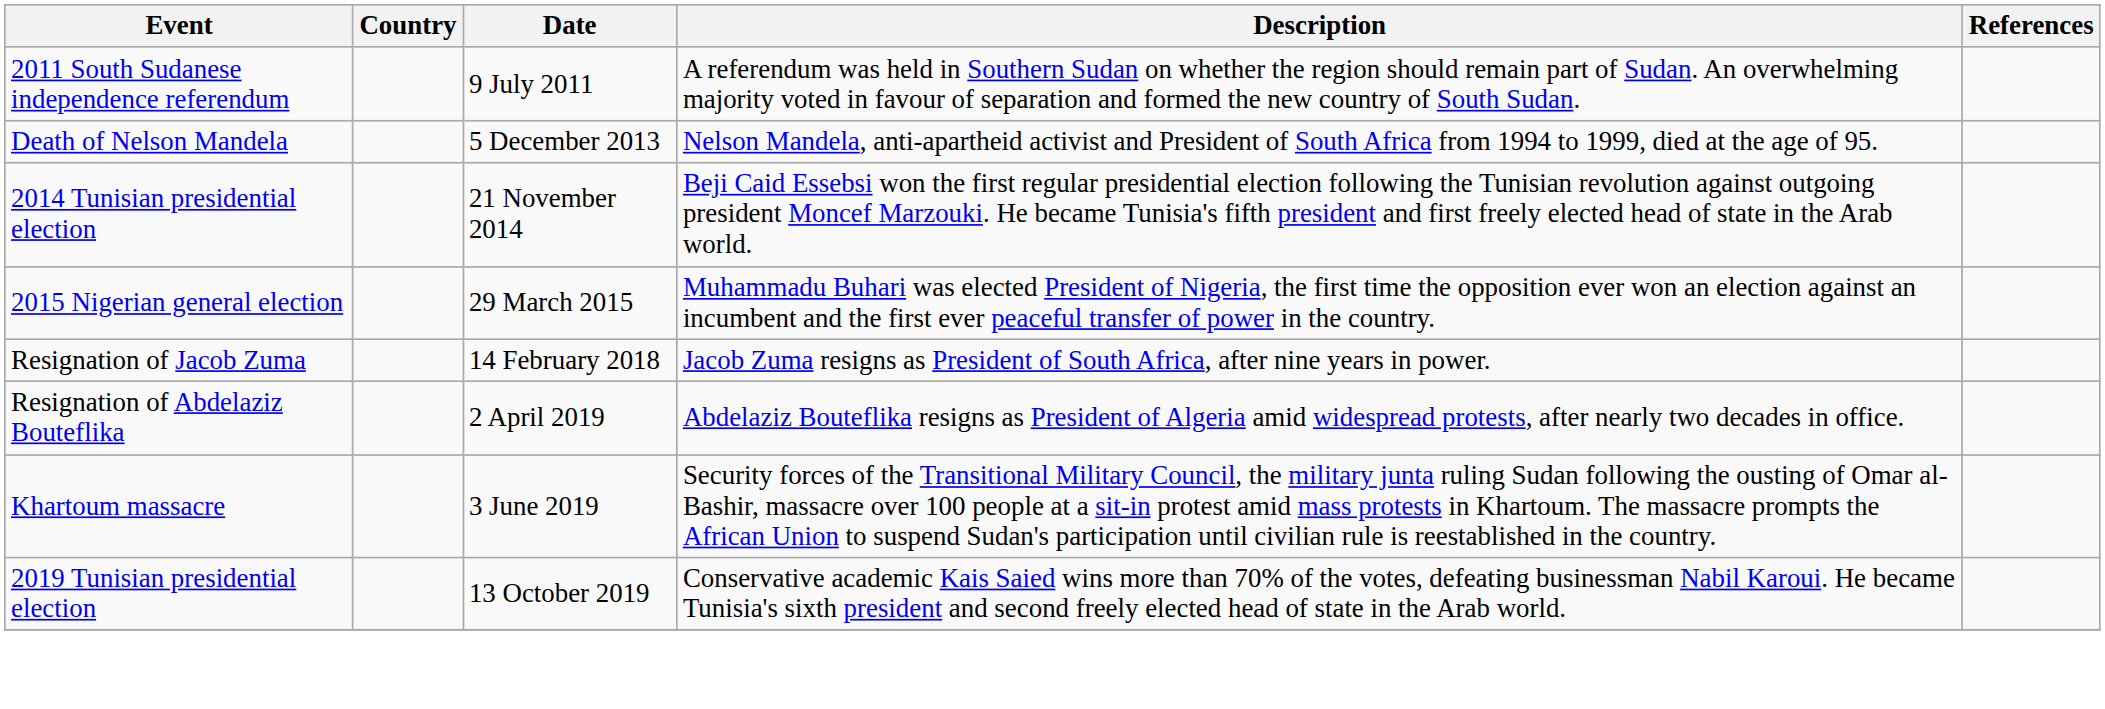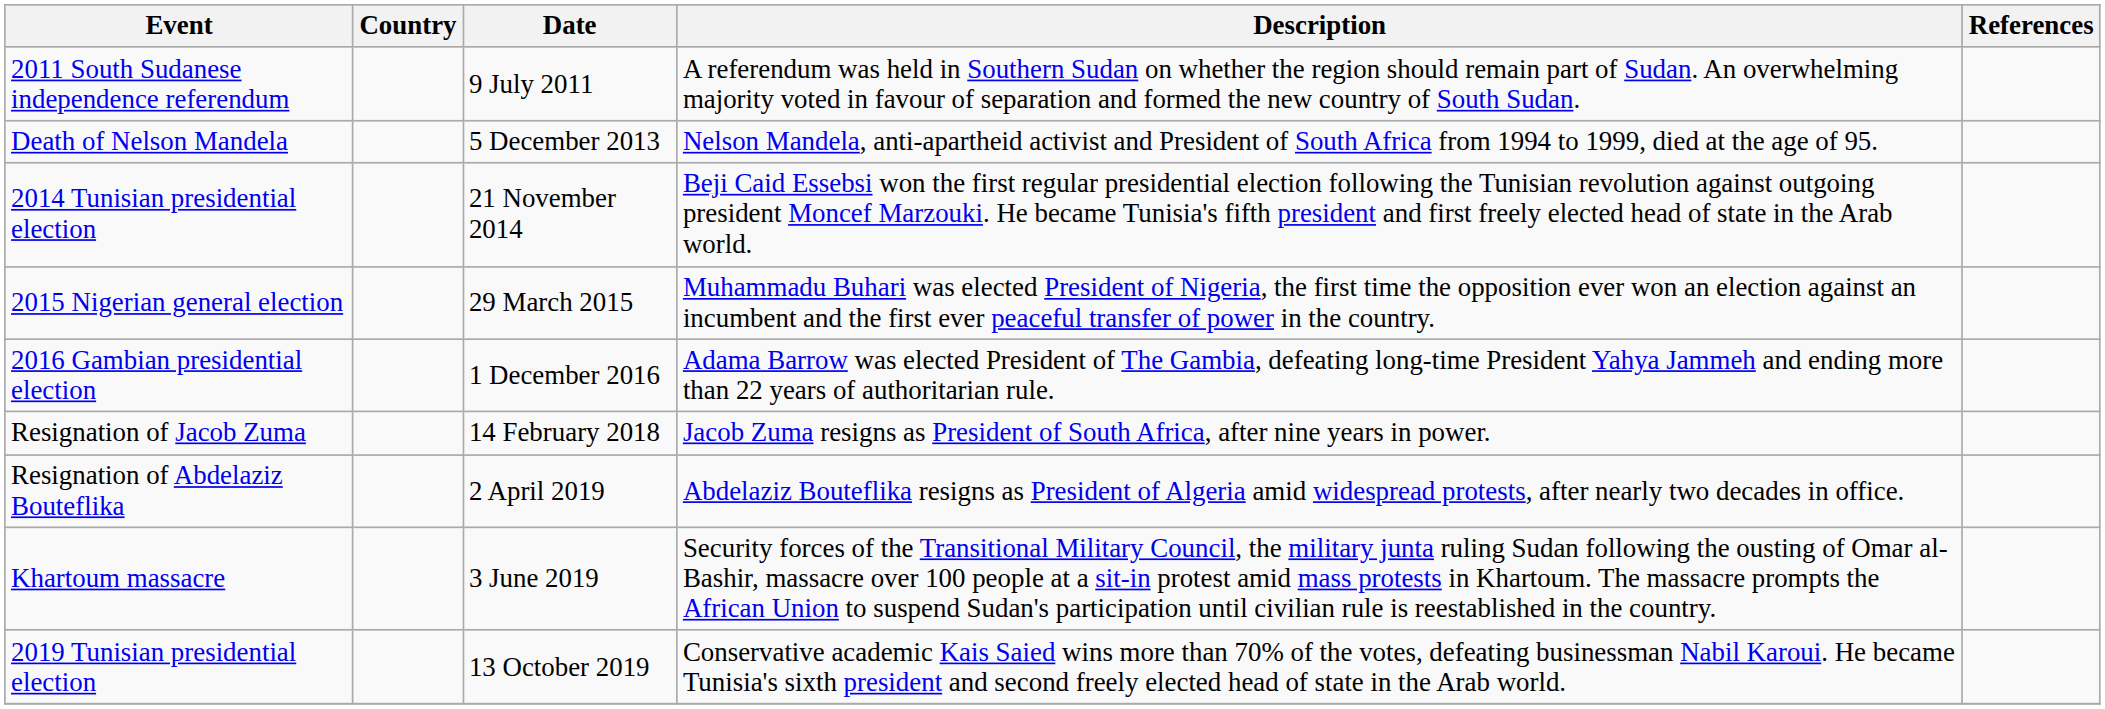+ row: 2016 Gambian presidential election | 1 December 2016 | Adama Barrow was elected President of The Gambia, defeating long-time President Yahya Jammeh and ending more than 22 years of authoritarian rule.
